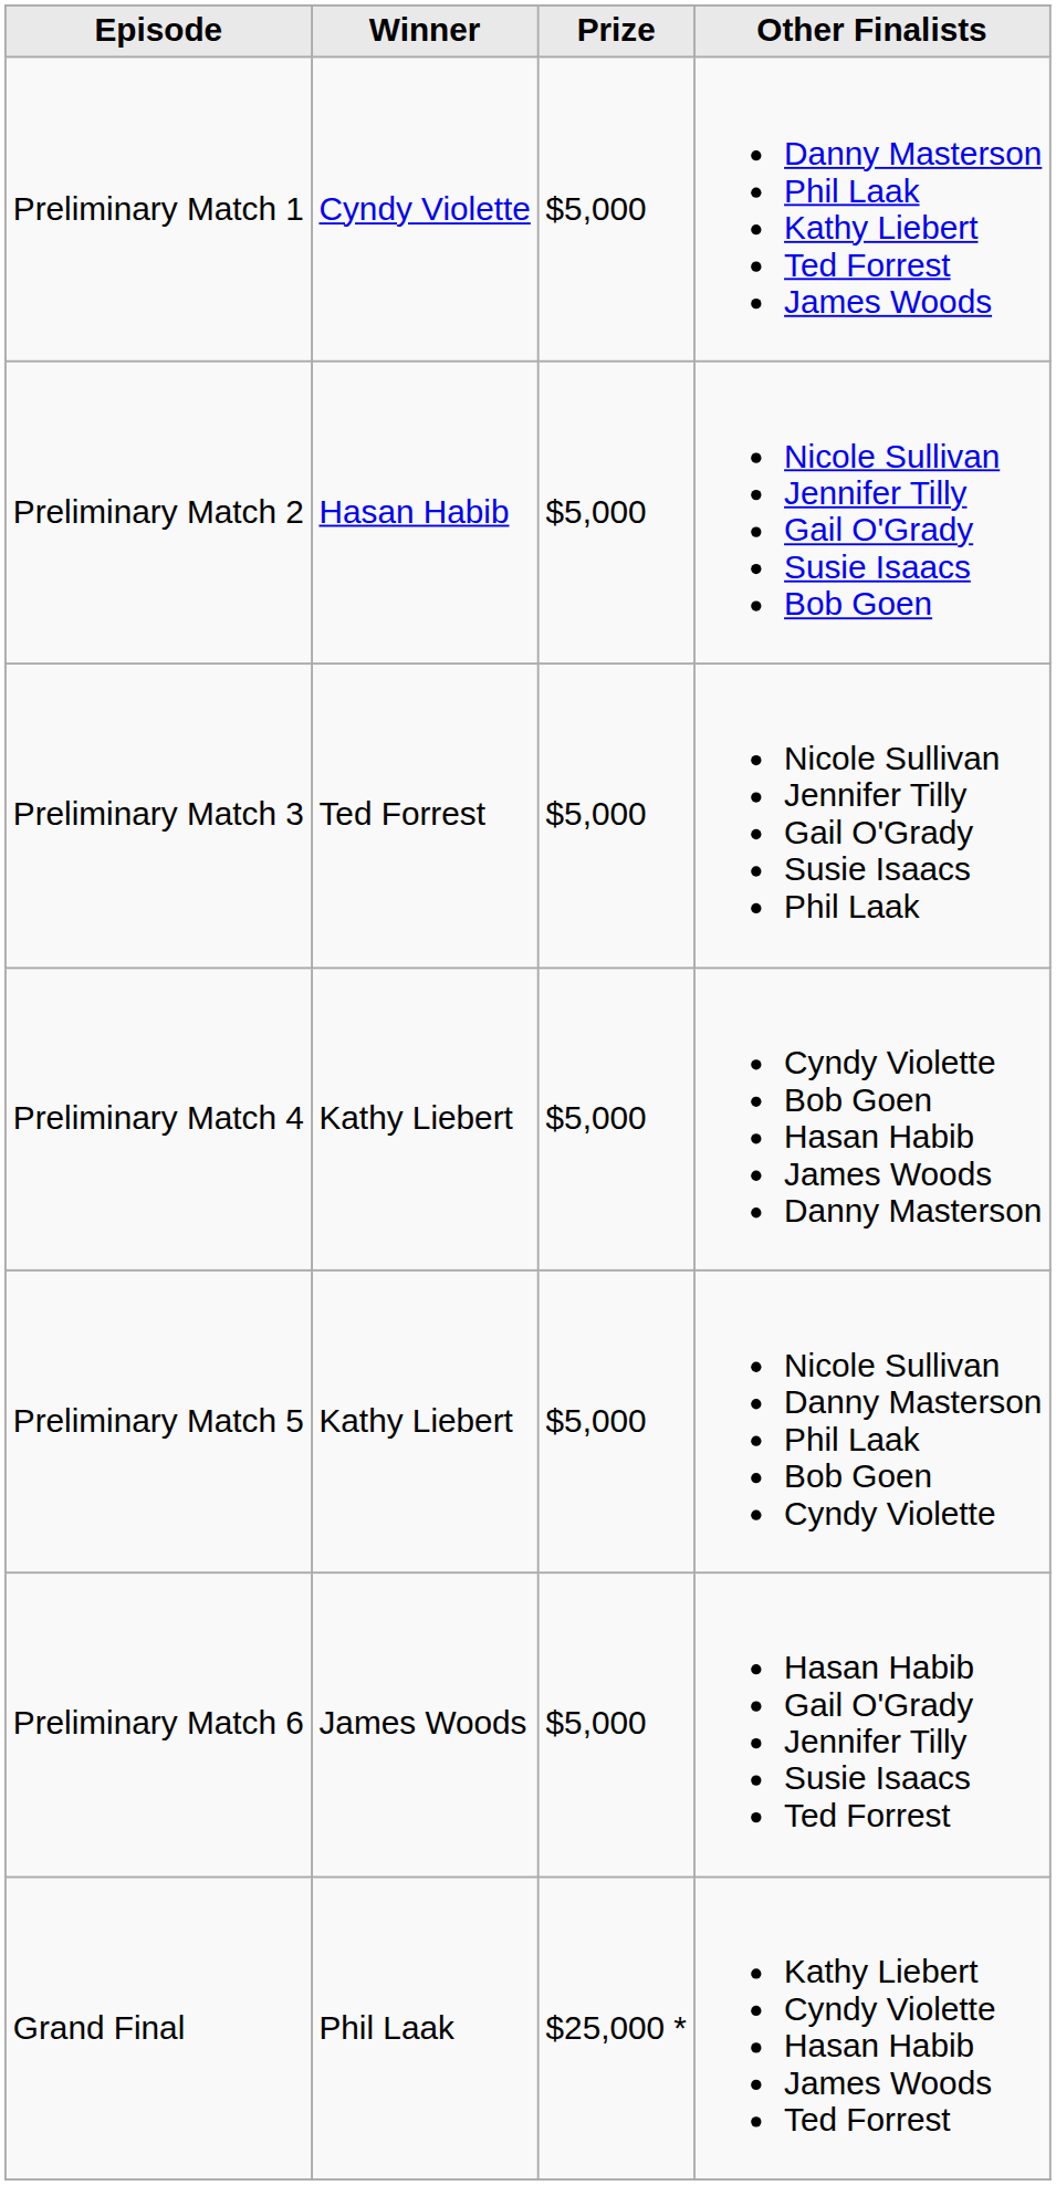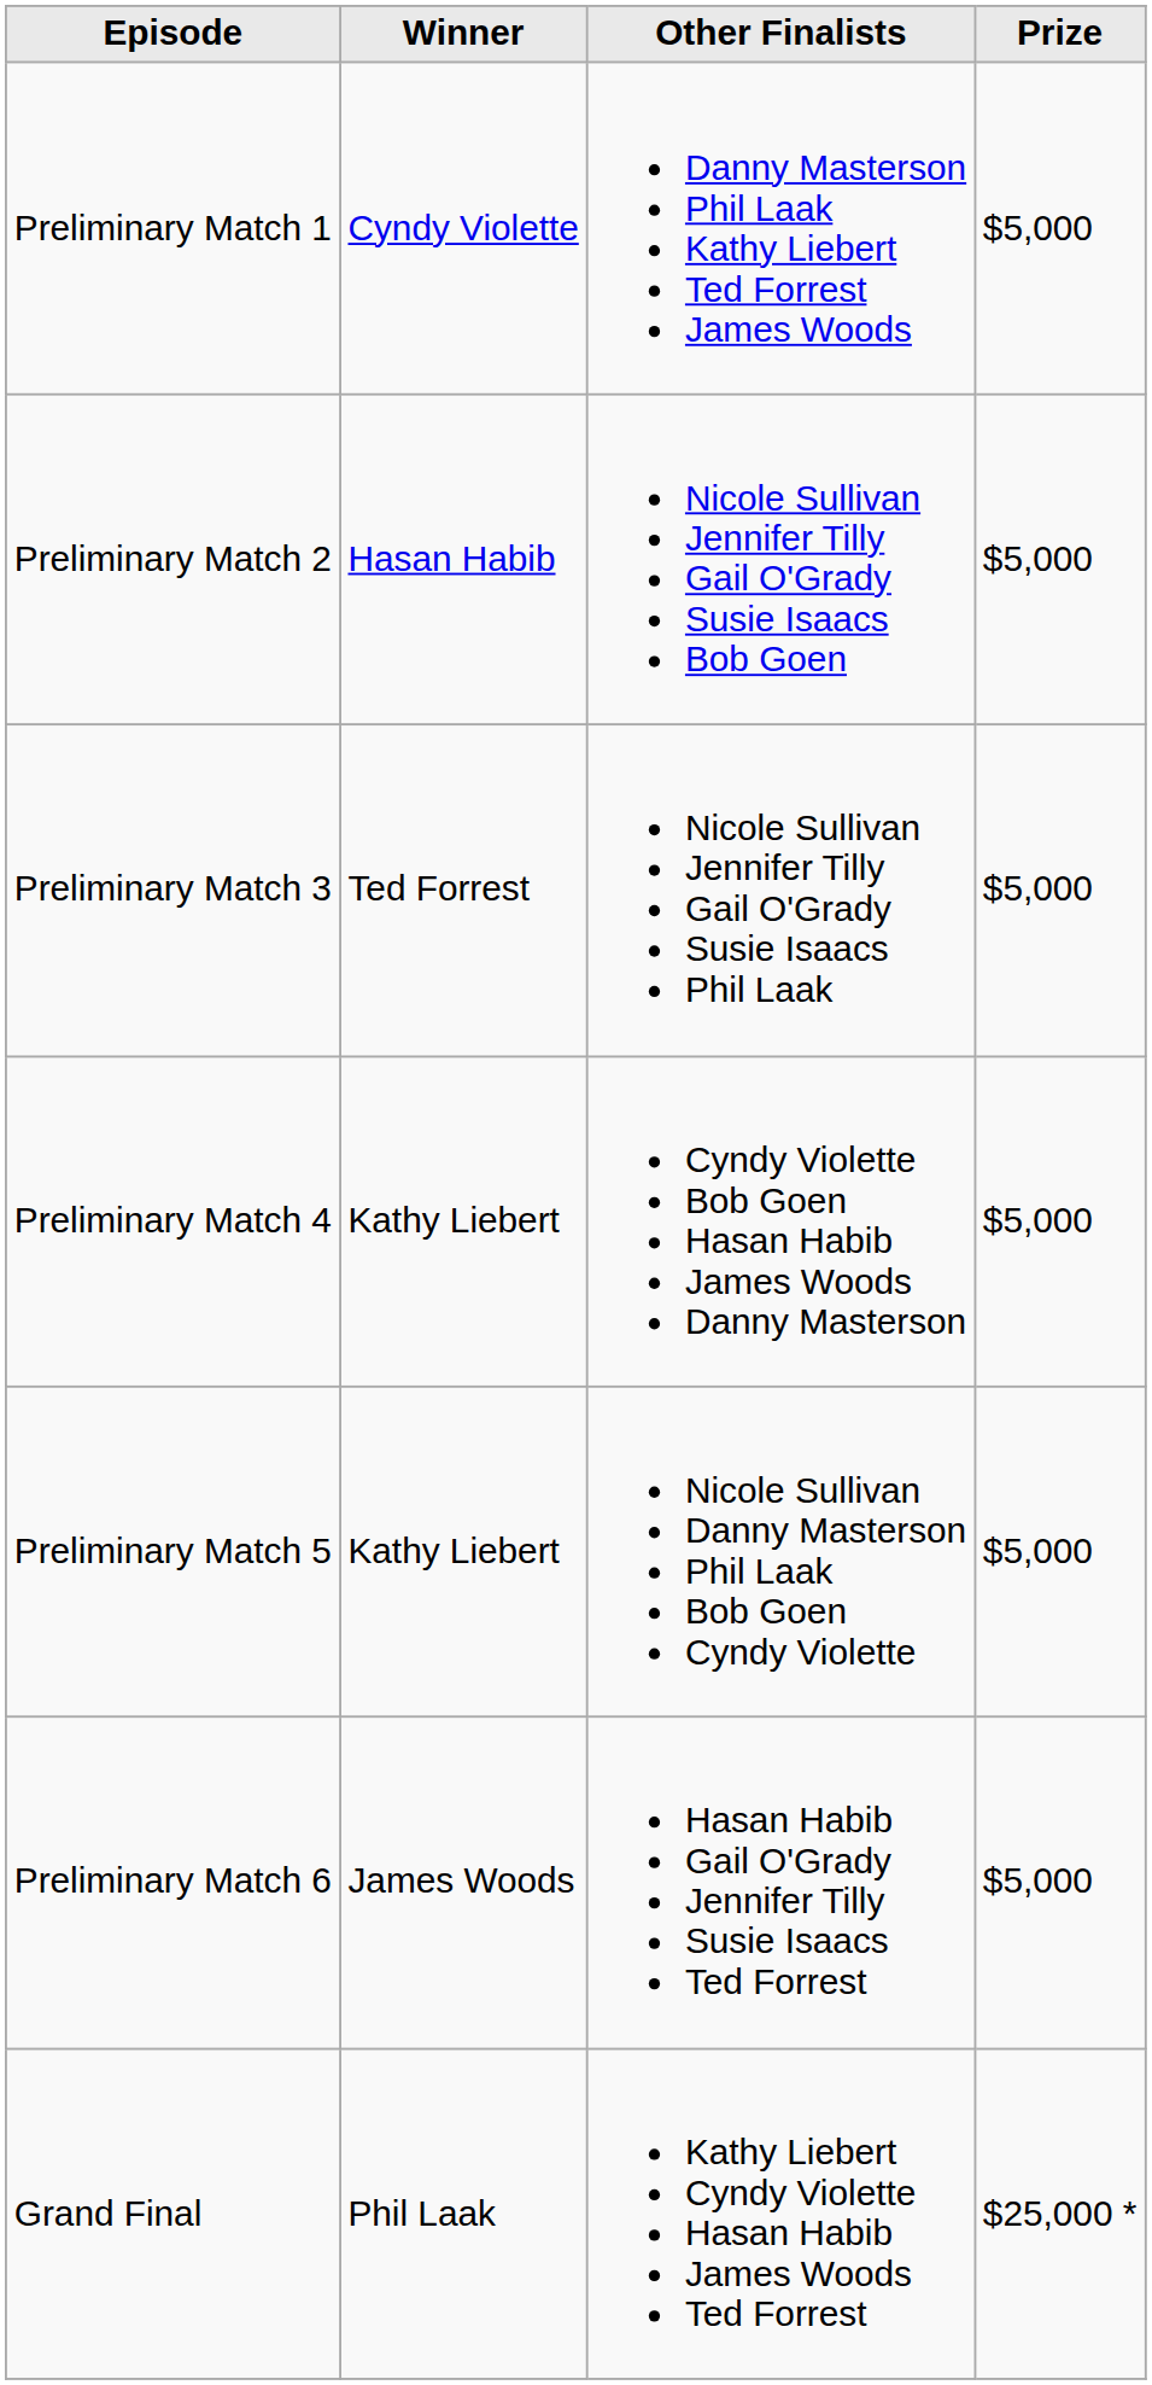columns swapped: Prize <-> Other Finalists
